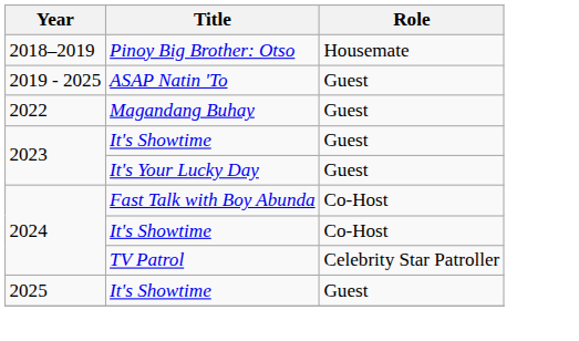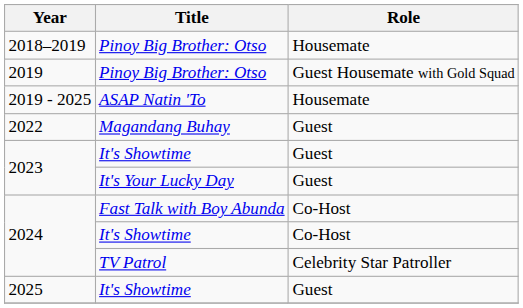+ row: 2019 | Pinoy Big Brother: Otso | Guest Housemate with Gold Squad
2019 - 2025 | Role: Guest -> Housemate
